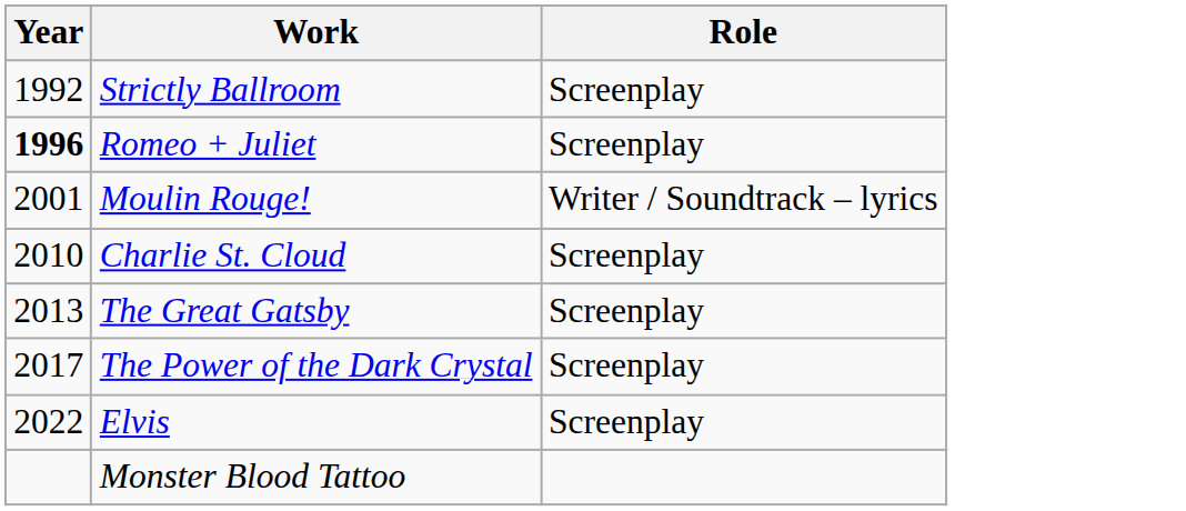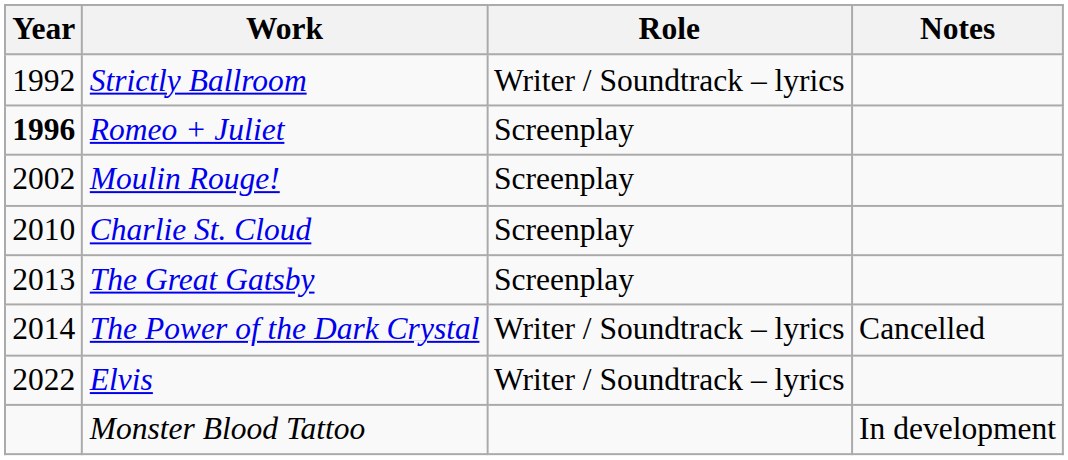+ column: Notes | Cancelled | In development
Strictly Ballroom | Role: Screenplay -> Writer / Soundtrack – lyrics
Moulin Rouge! | Year: 2001 -> 2002
Moulin Rouge! | Role: Writer / Soundtrack – lyrics -> Screenplay
The Power of the Dark Crystal | Year: 2017 -> 2014
The Power of the Dark Crystal | Role: Screenplay -> Writer / Soundtrack – lyrics
Elvis | Role: Screenplay -> Writer / Soundtrack – lyrics
